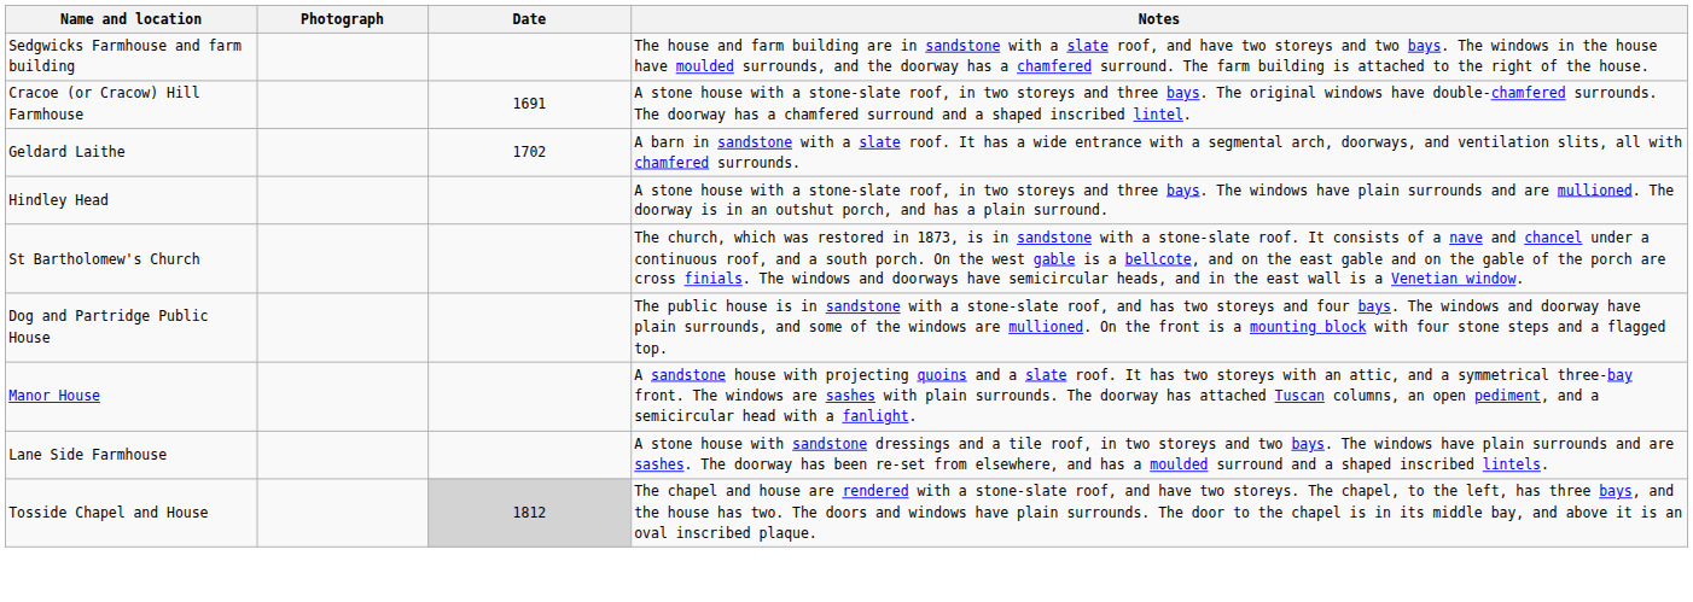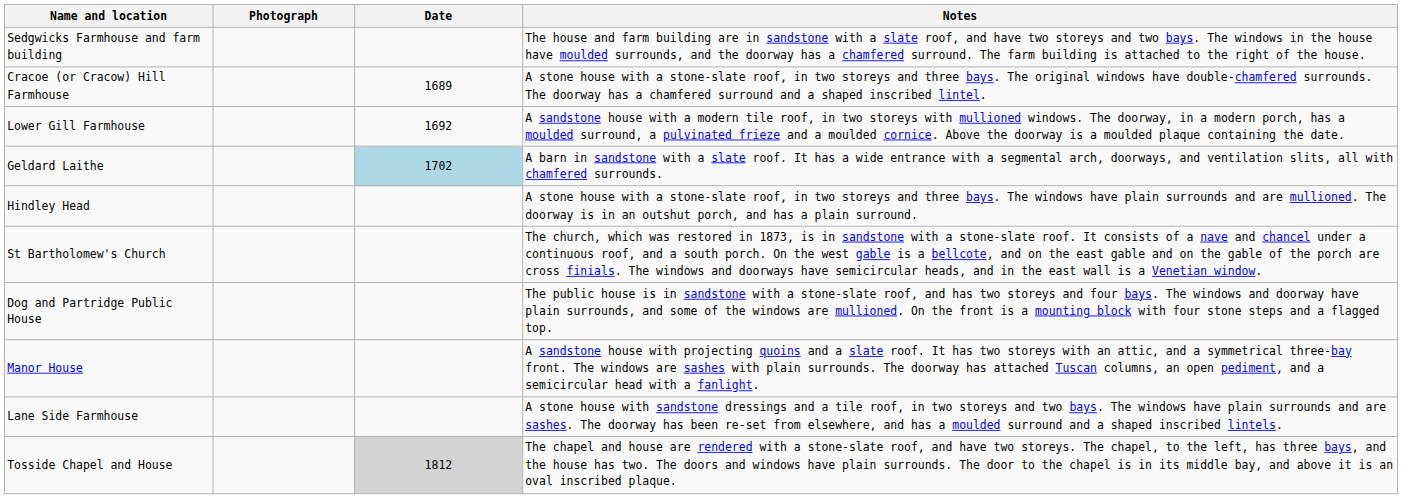Cracoe (or Cracow) Hill Farmhouse | Date: 1691 -> 1689
+ row: Lower Gill Farmhouse | 1692 | A sandstone house with a modern tile roof, in two storeys with mullioned windows. The doorway, in a modern porch, has a moulded surround, a pulvinated frieze and a moulded cornice. Above the doorway is a moulded plaque containing the date.
Geldard Laithe | Date: no background -> lightblue background
